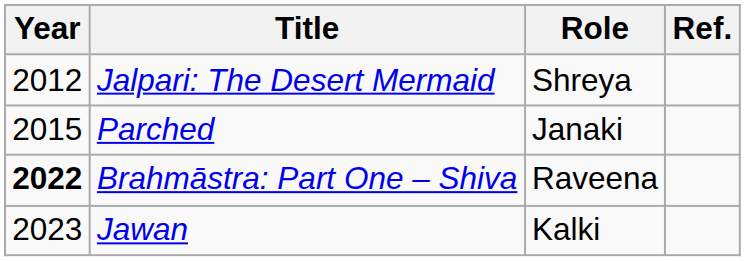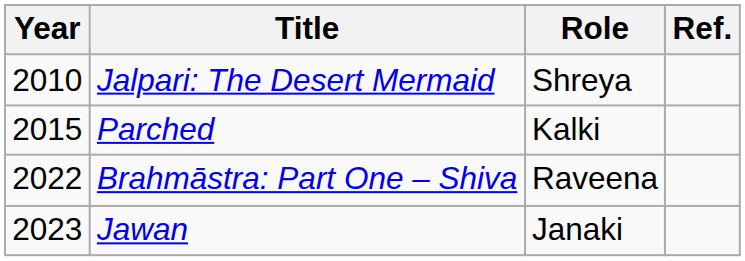Jalpari: The Desert Mermaid | Year: 2012 -> 2010
Parched | Role: Janaki -> Kalki
Brahmāstra: Part One – Shiva | Year: bold -> normal
Jawan | Role: Kalki -> Janaki
